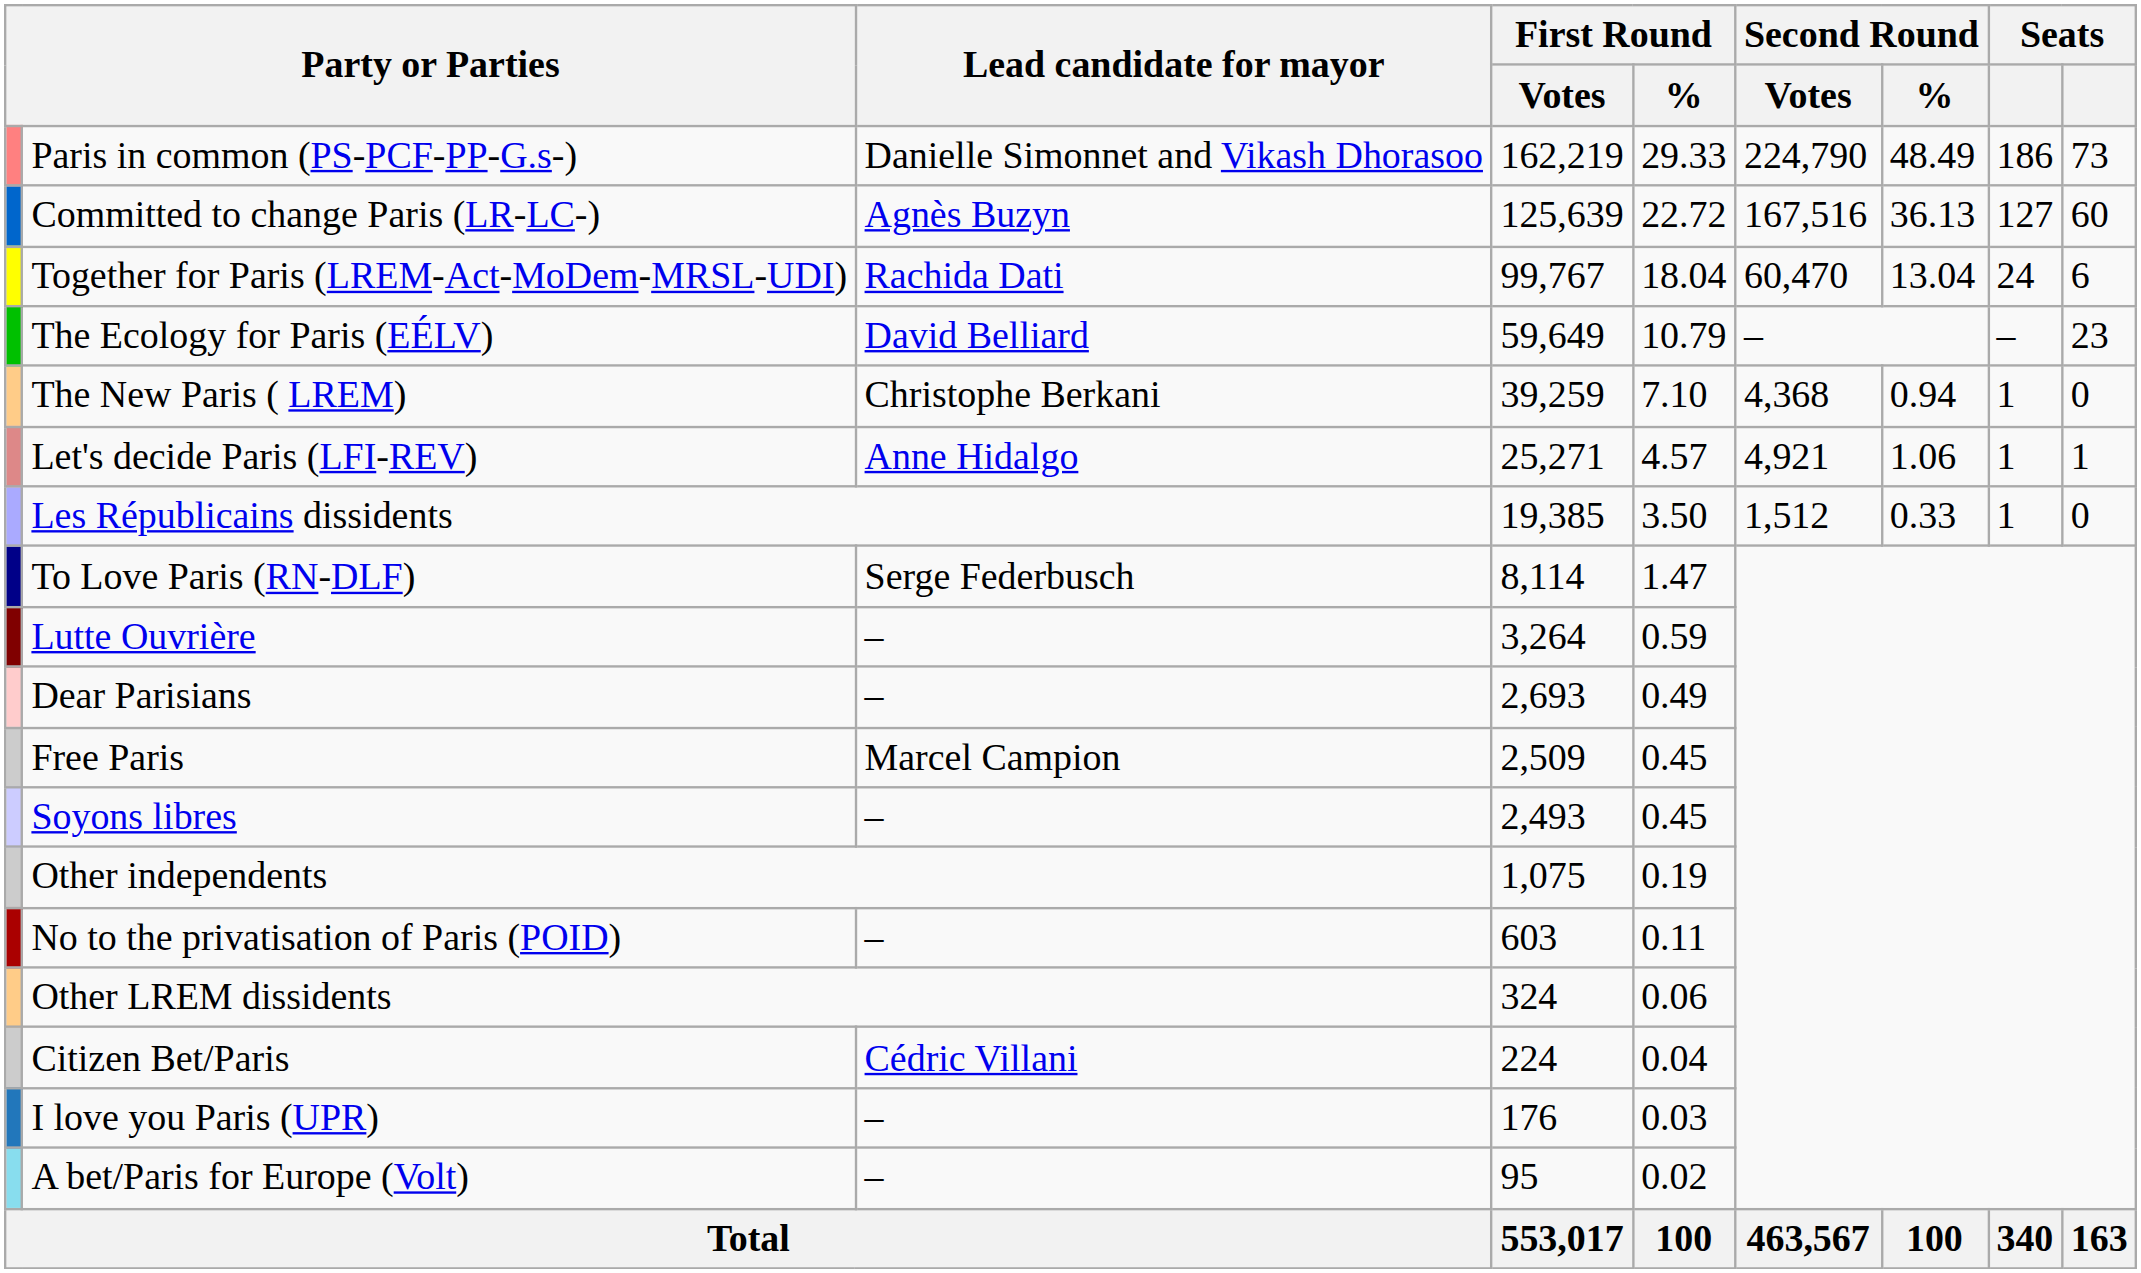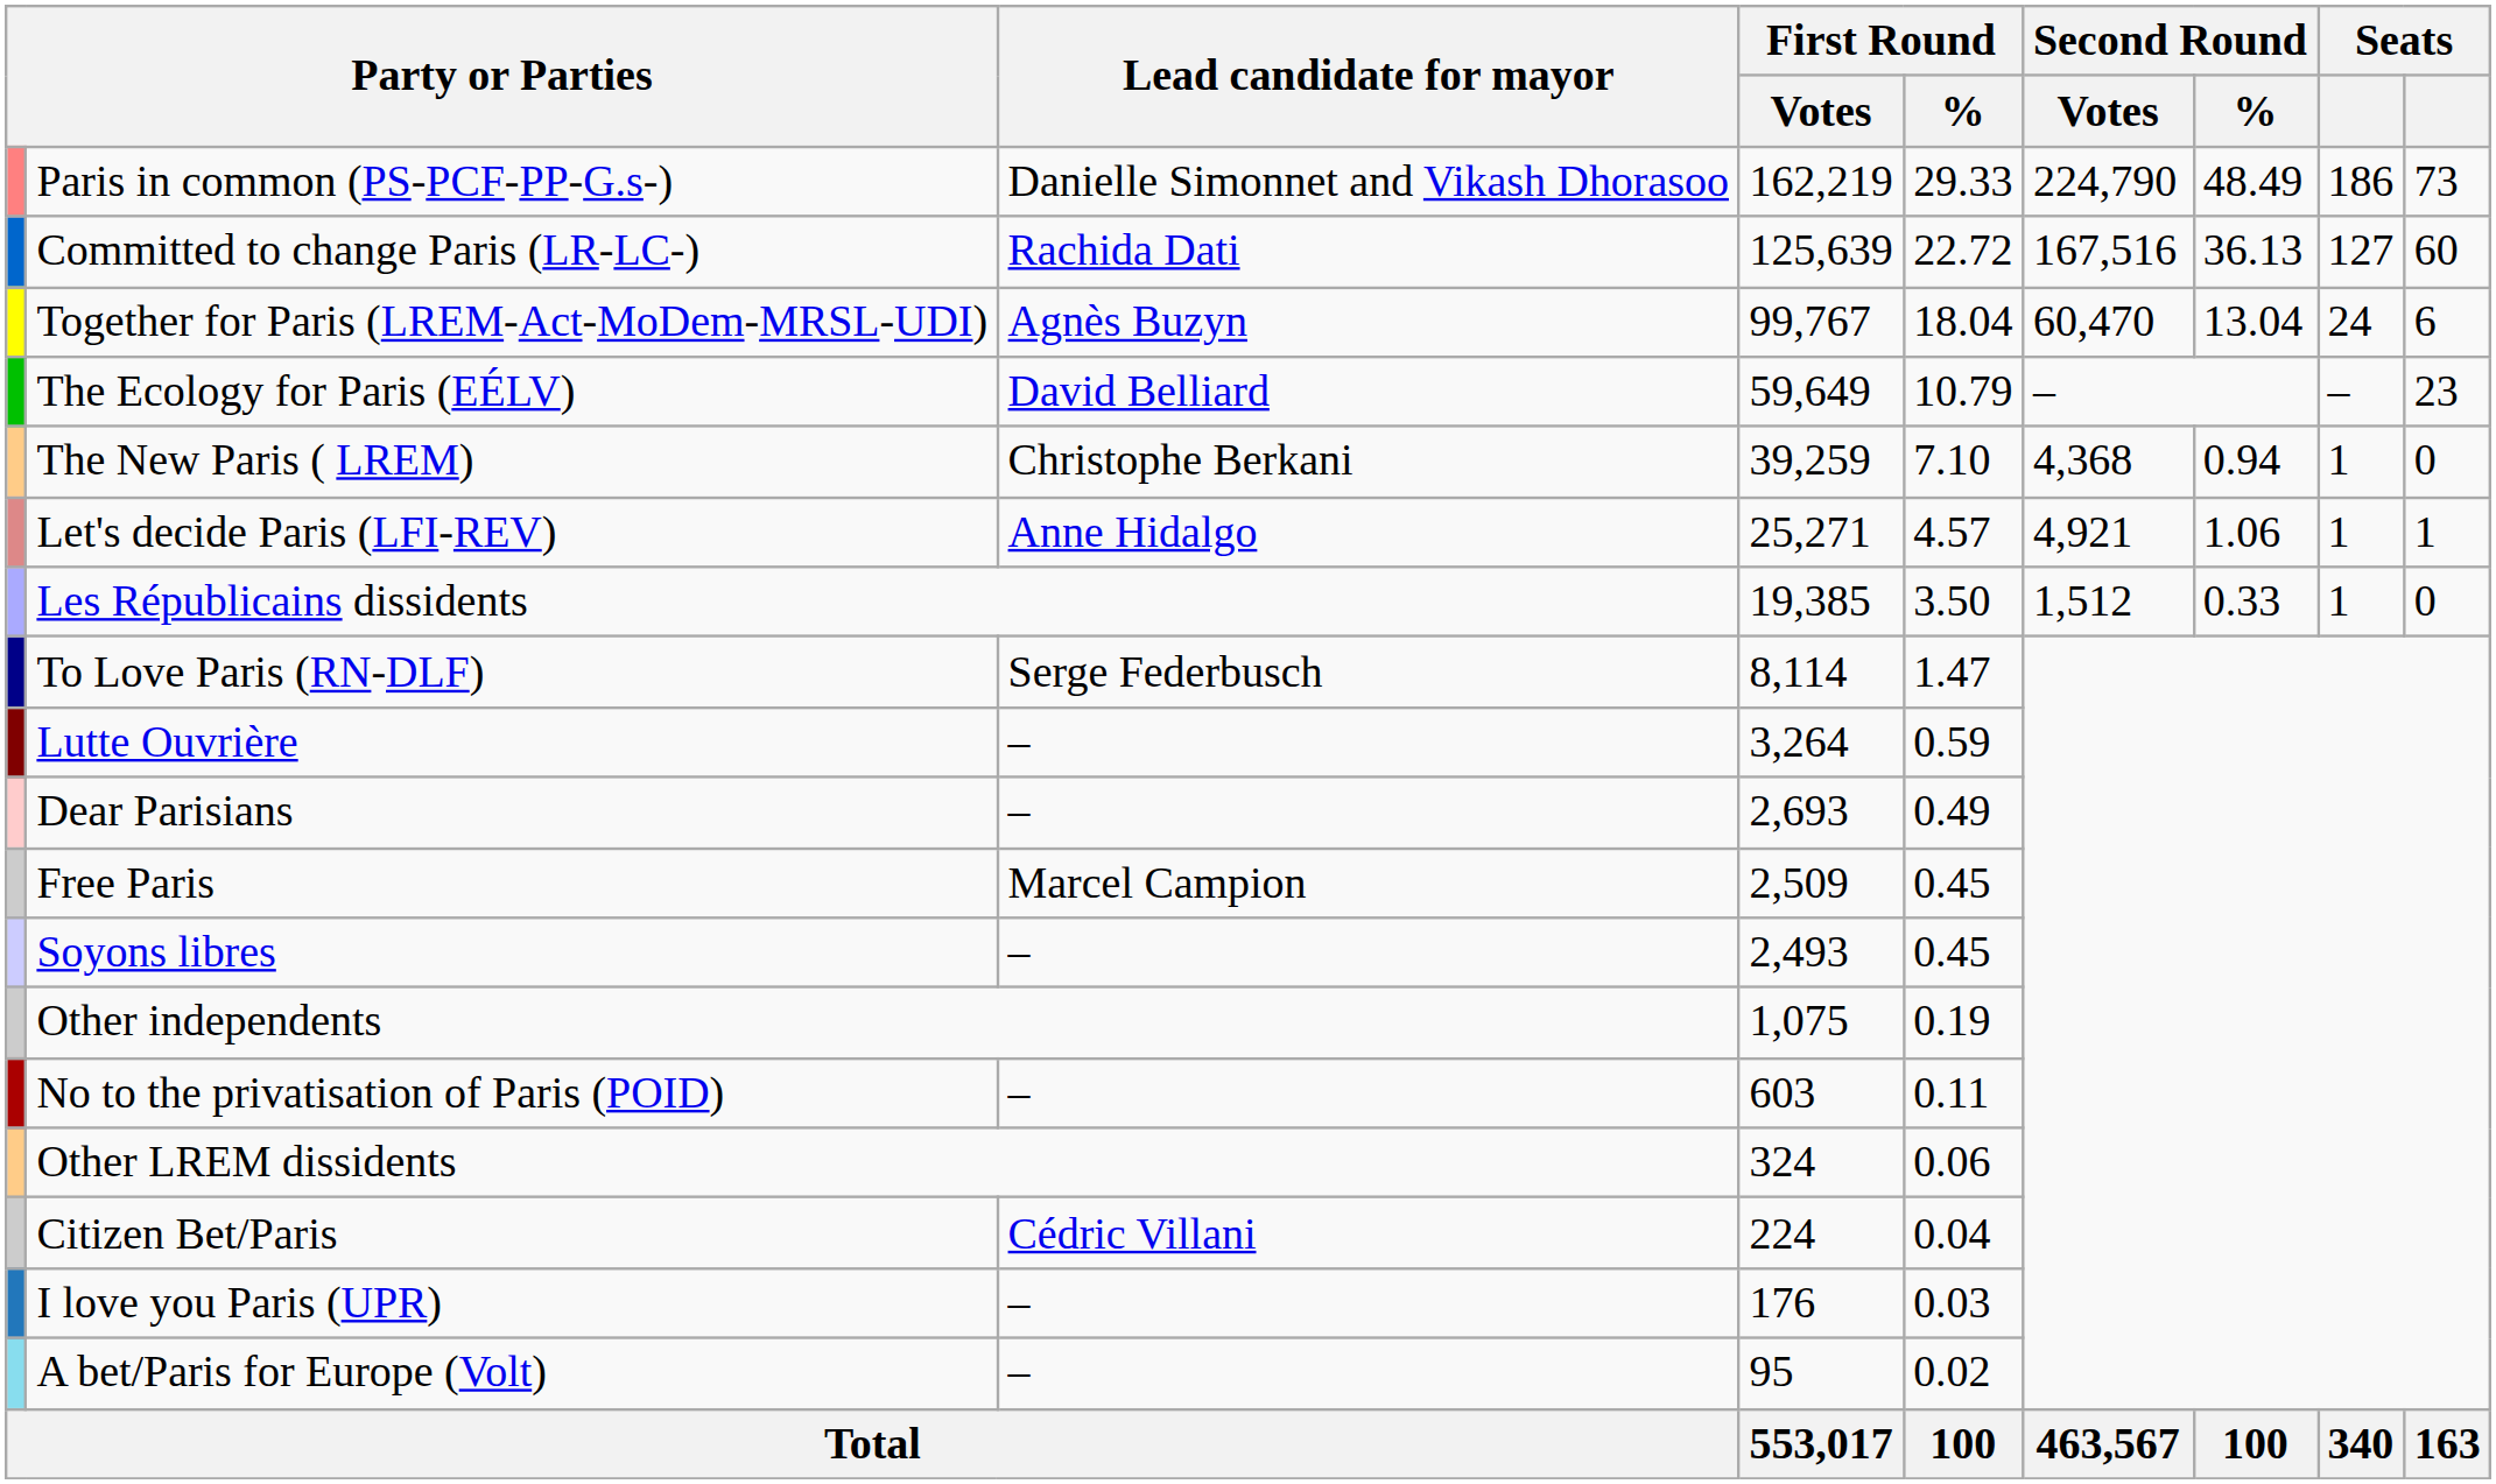Committed to change Paris (LR-LC-) | Lead candidate for mayor: Agnès Buzyn -> Rachida Dati
Together for Paris (LREM-Act-MoDem-MRSL-UDI) | Lead candidate for mayor: Rachida Dati -> Agnès Buzyn
